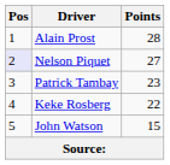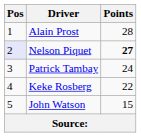Nelson Piquet | Points: normal -> bold
Patrick Tambay | Points: 23 -> 24
